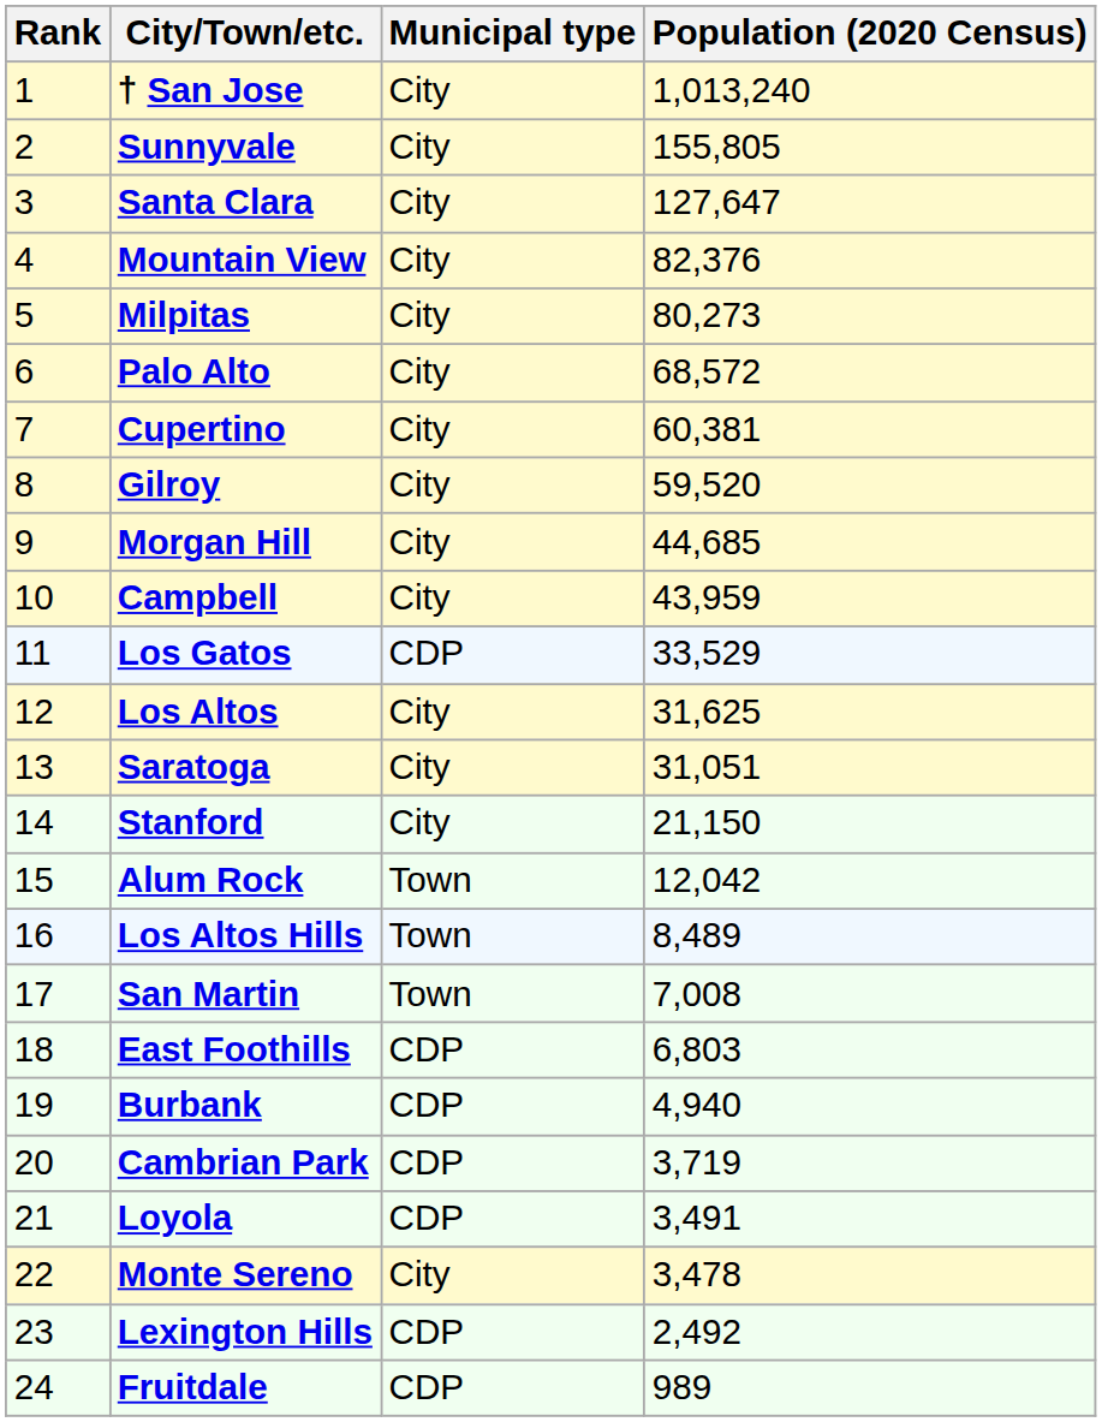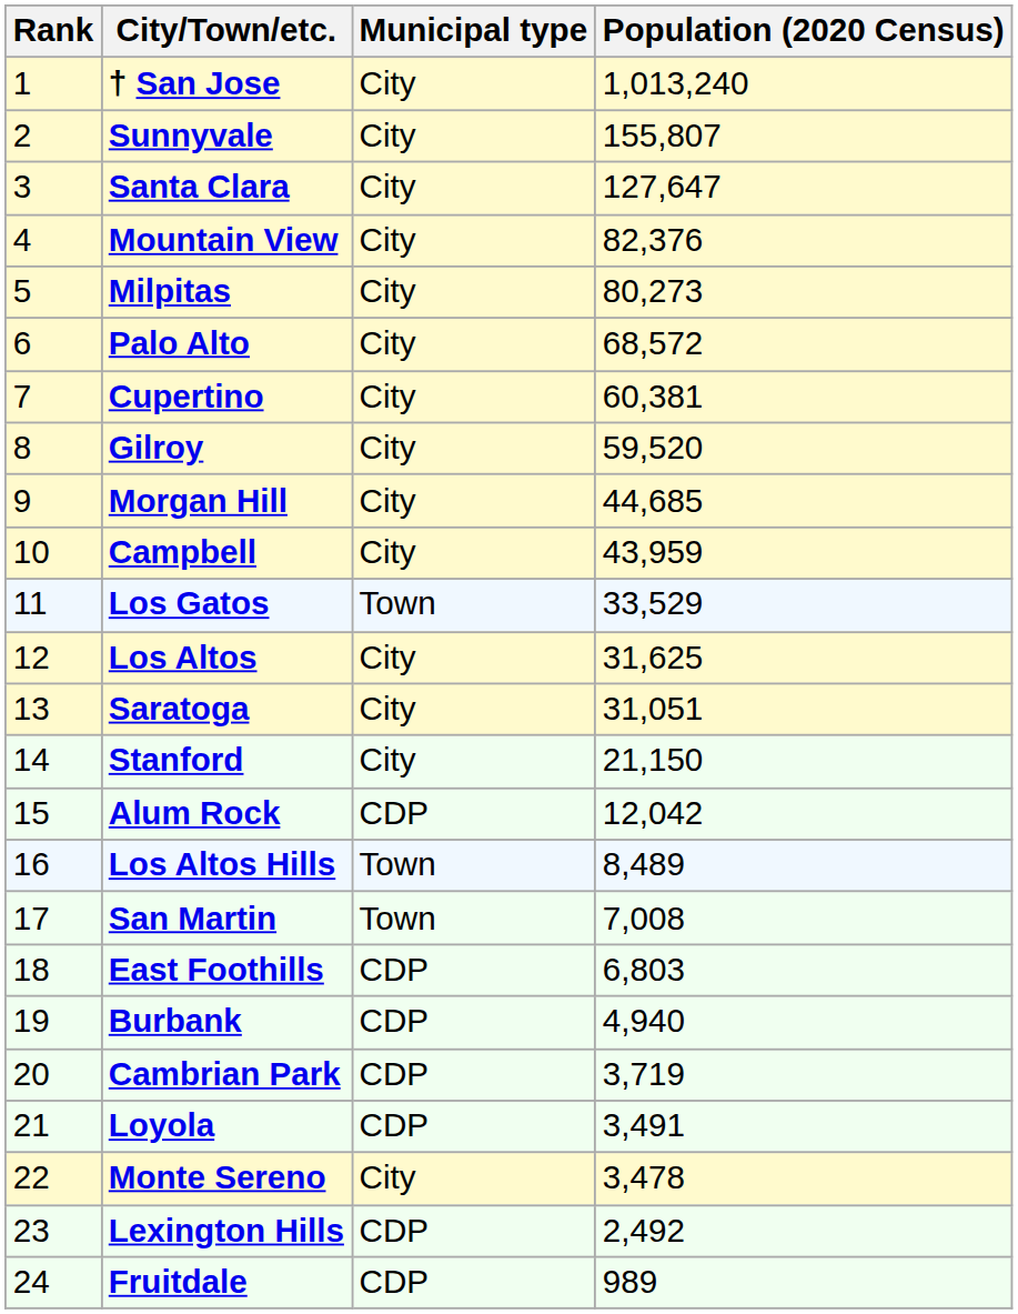Sunnyvale | Population (2020 Census): 155,805 -> 155,807
Los Gatos | Municipal type: CDP -> Town
Alum Rock | Municipal type: Town -> CDP
